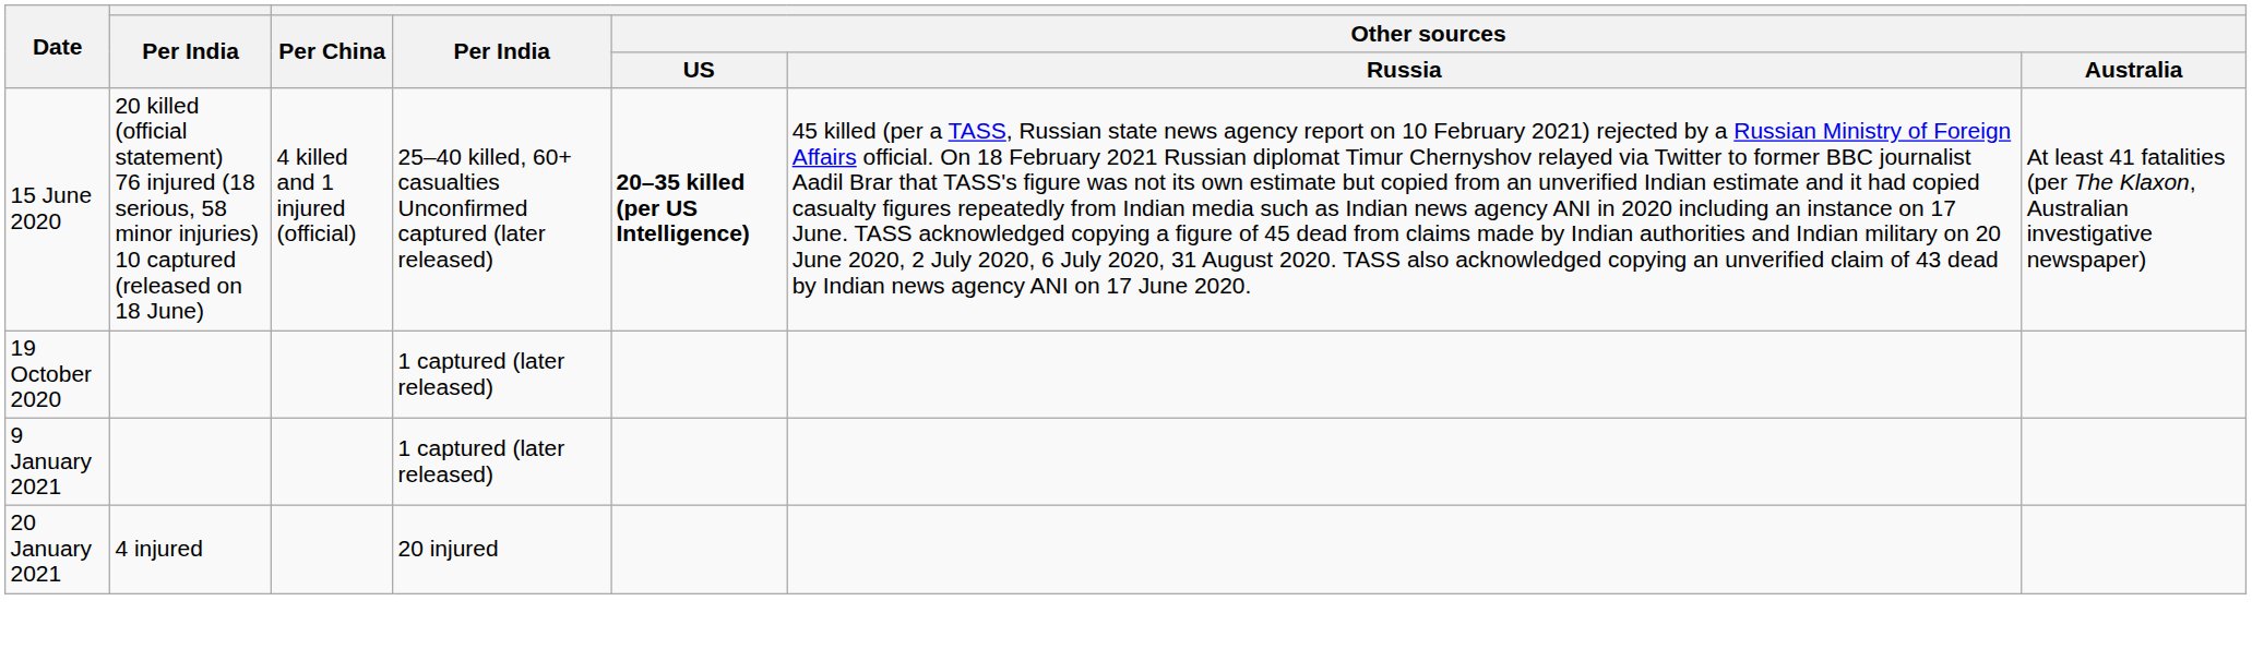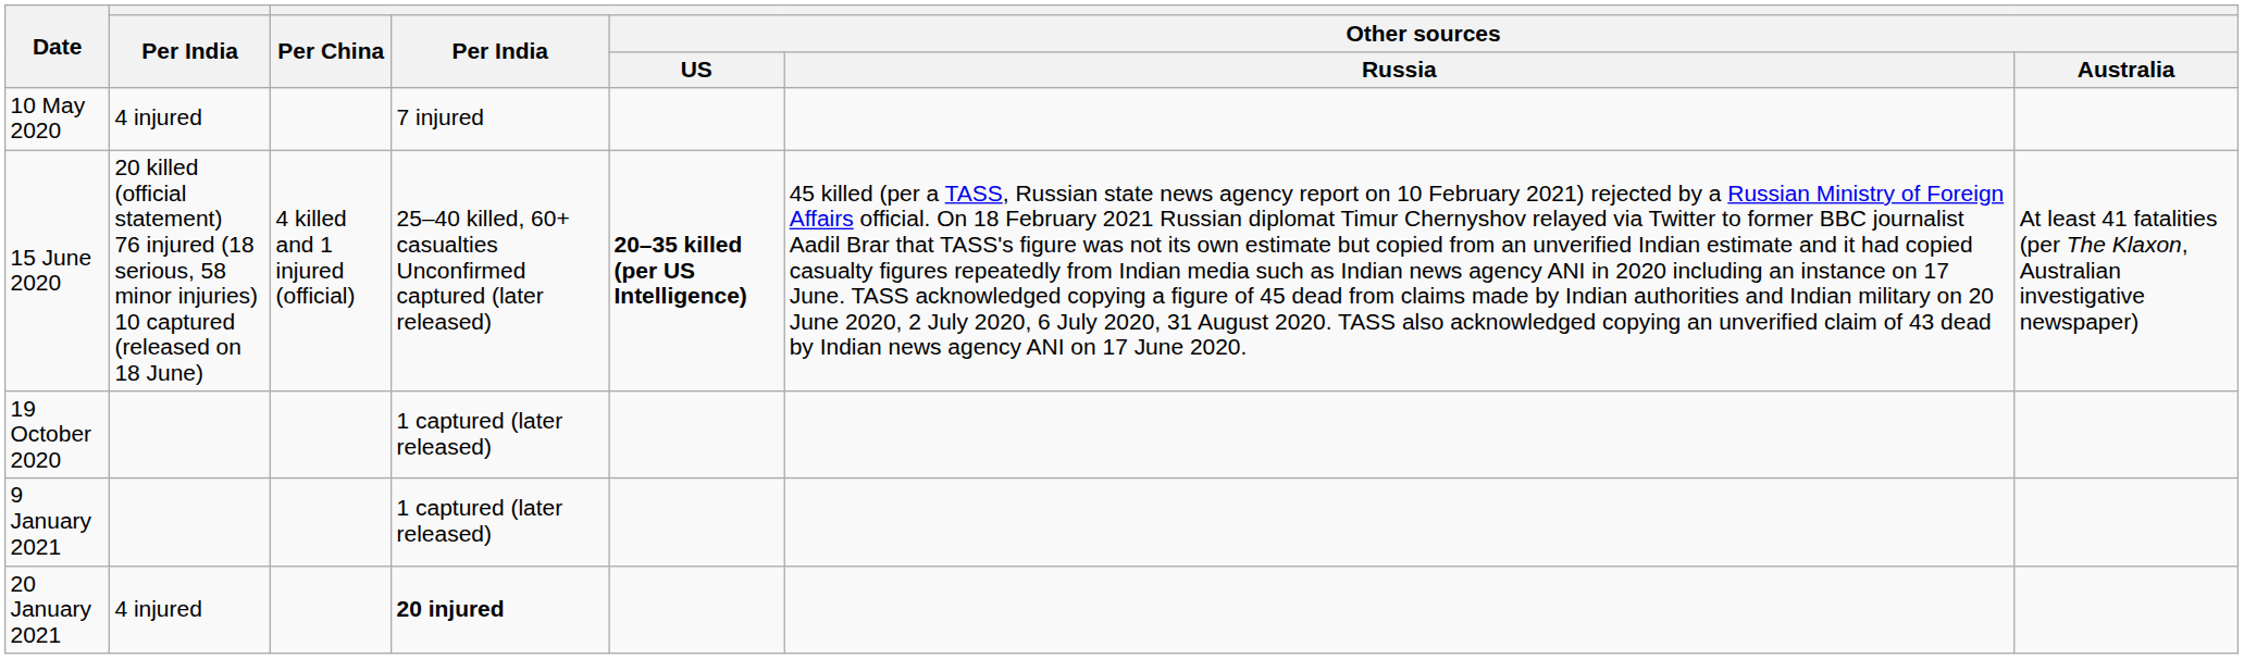+ row: 10 May 2020 | 4 injured | 7 injured
20 January 2021 | column 4: normal -> bold
